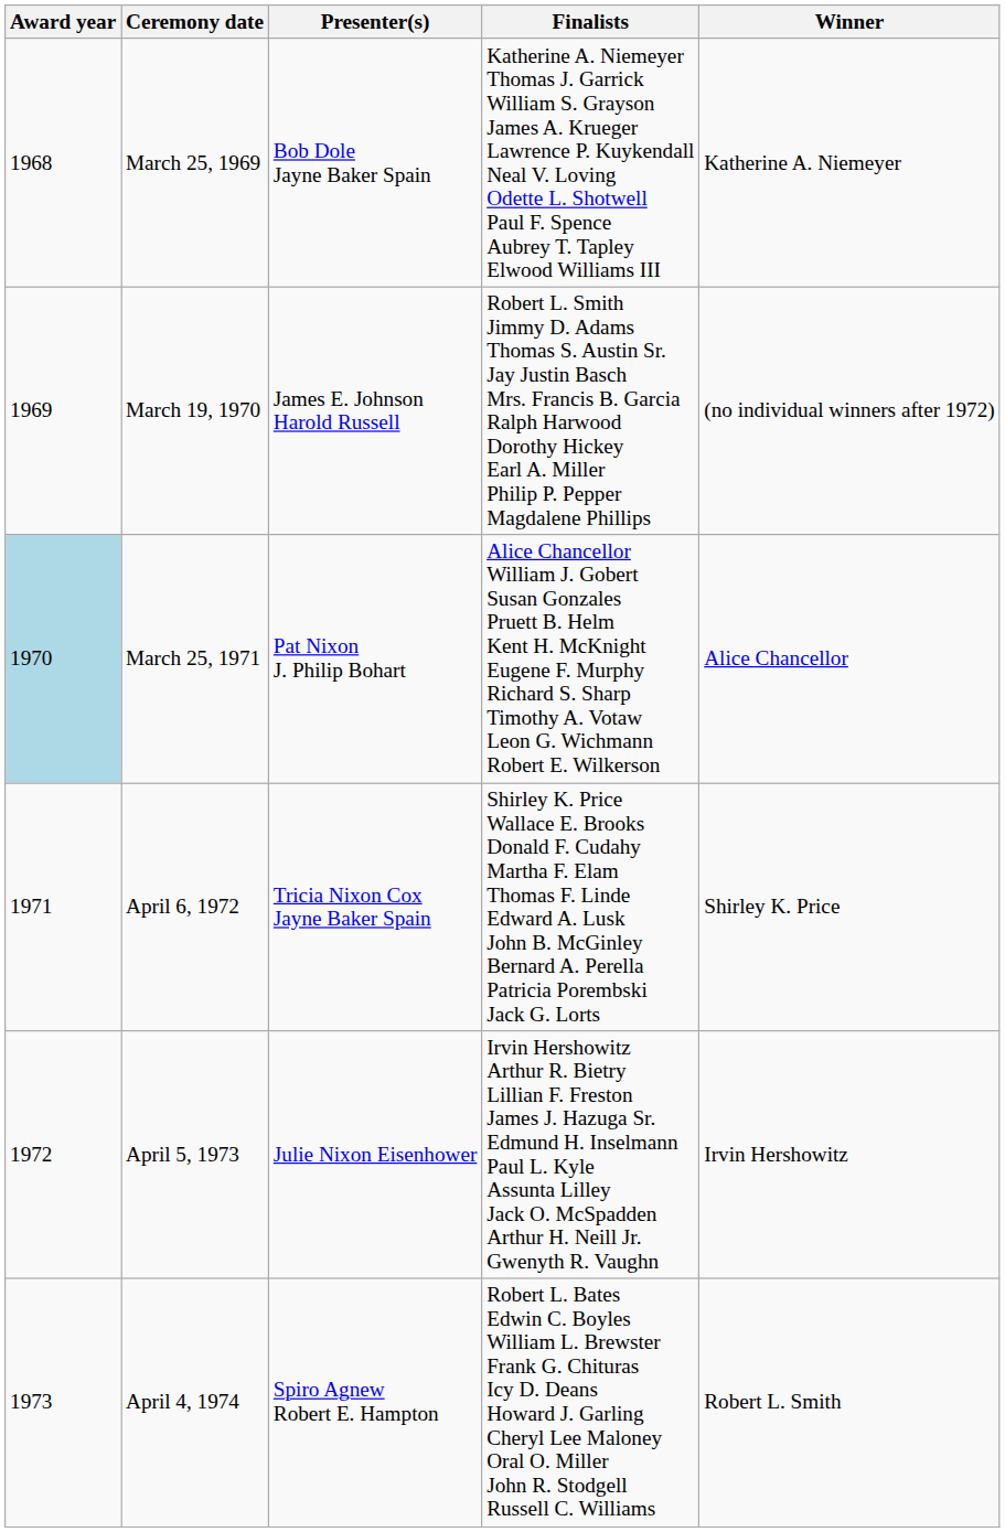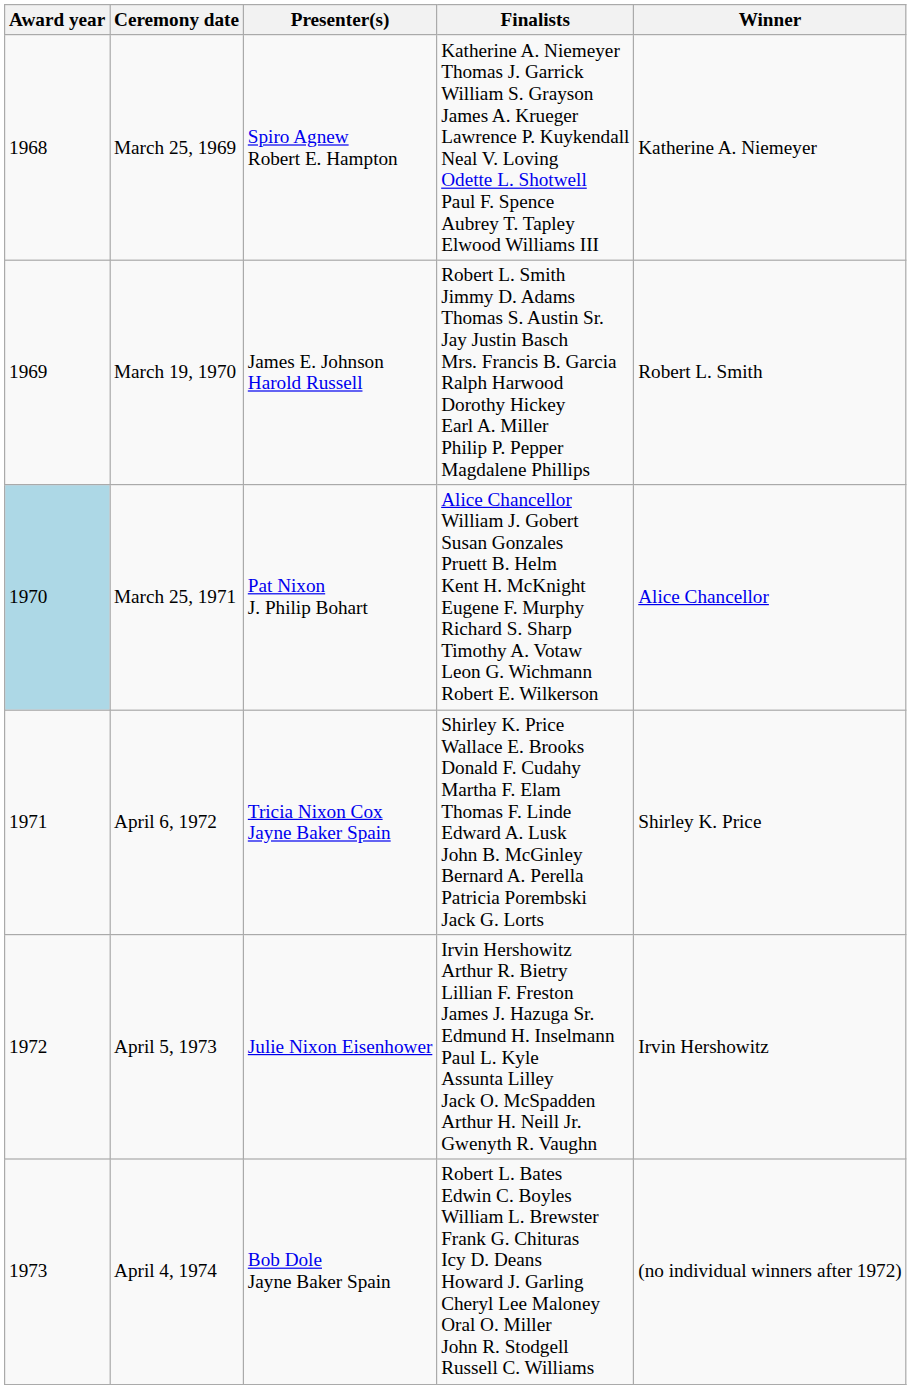March 25, 1969 | Presenter(s): Bob Dole Jayne Baker Spain -> Spiro Agnew Robert E. Hampton
March 19, 1970 | Winner: (no individual winners after 1972) -> Robert L. Smith
April 4, 1974 | Presenter(s): Spiro Agnew Robert E. Hampton -> Bob Dole Jayne Baker Spain
April 4, 1974 | Winner: Robert L. Smith -> (no individual winners after 1972)
